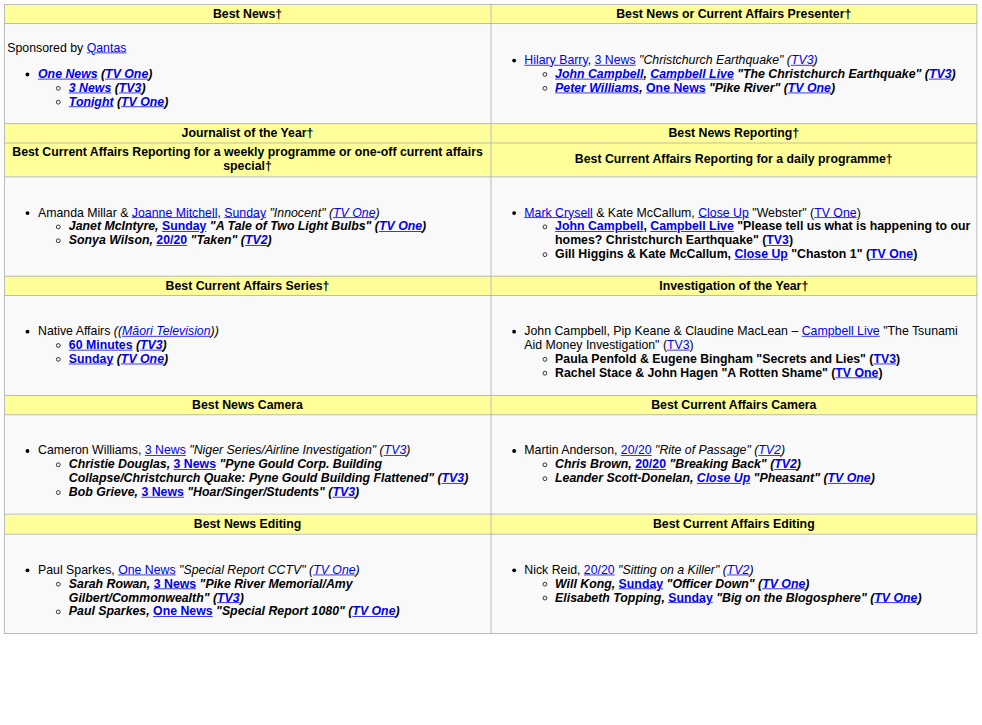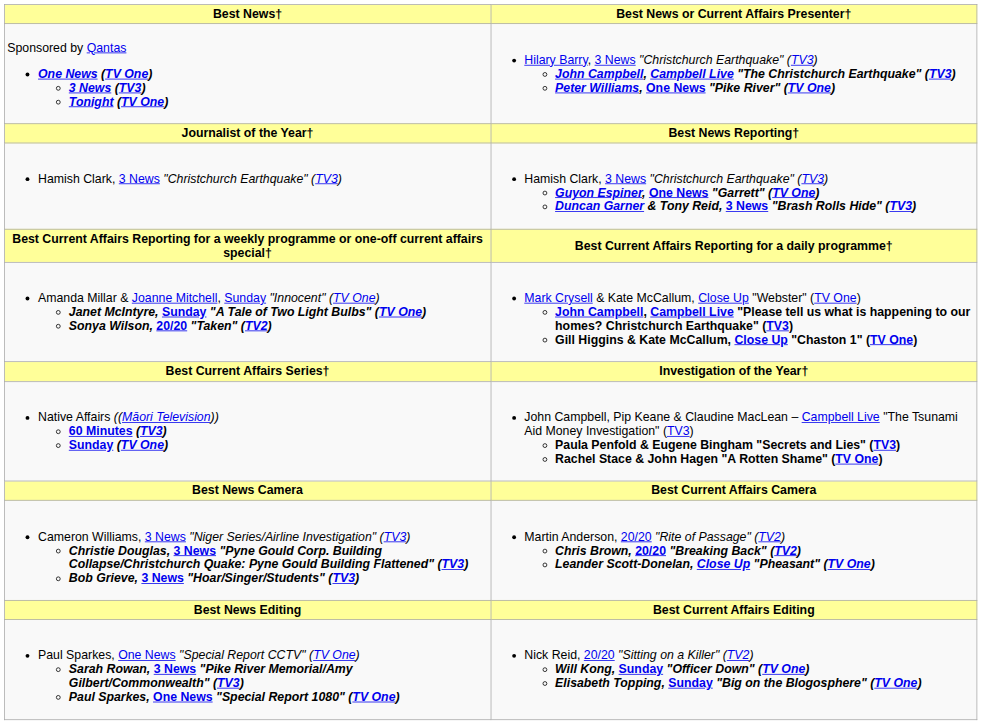+ row: Hamish Clark, 3 News "Christchurch Earthquake" (TV3) | Hamish Clark, 3 News "Christchurch Earthquake" (TV3) Guyon Espiner, One News "Garrett" (TV One) Duncan Garner & Tony Reid, 3 News "Brash Rolls Hide" (TV3)
